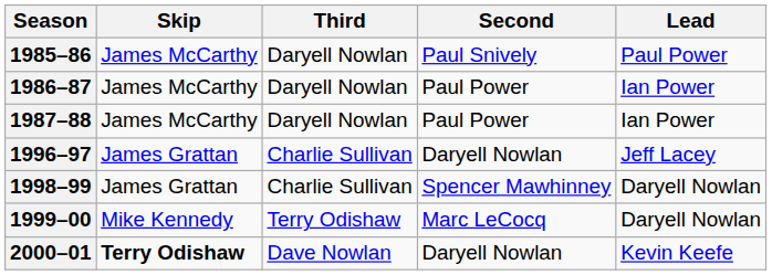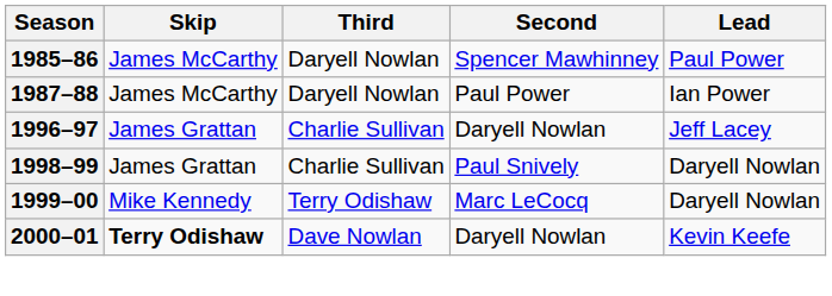1985–86 | Second: Paul Snively -> Spencer Mawhinney
- row: 1986–87 | James McCarthy | Daryell Nowlan | Paul Power | Ian Power
1998–99 | Second: Spencer Mawhinney -> Paul Snively
